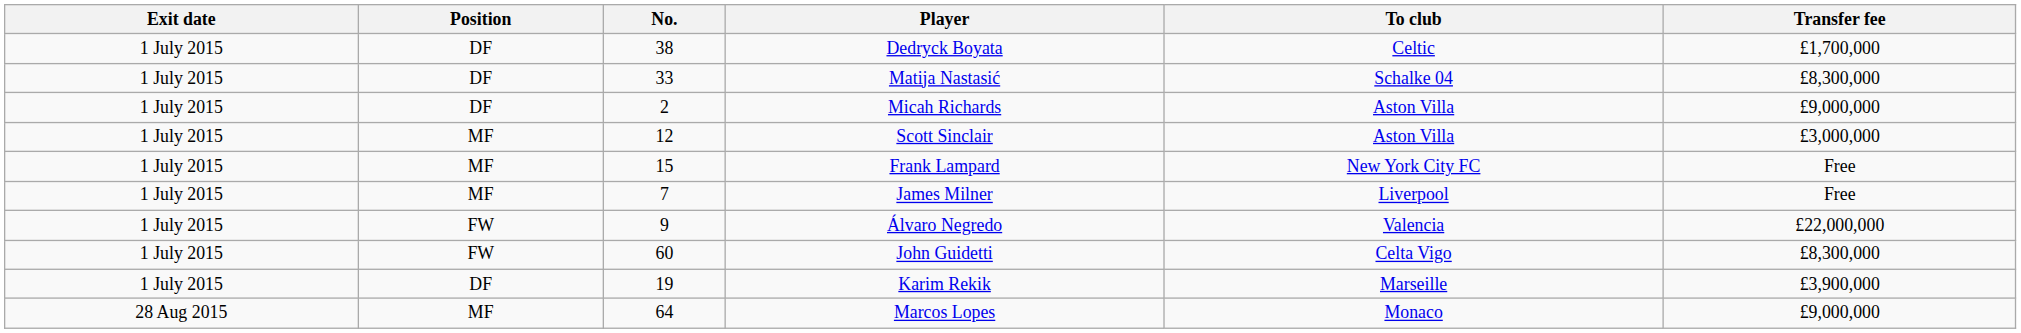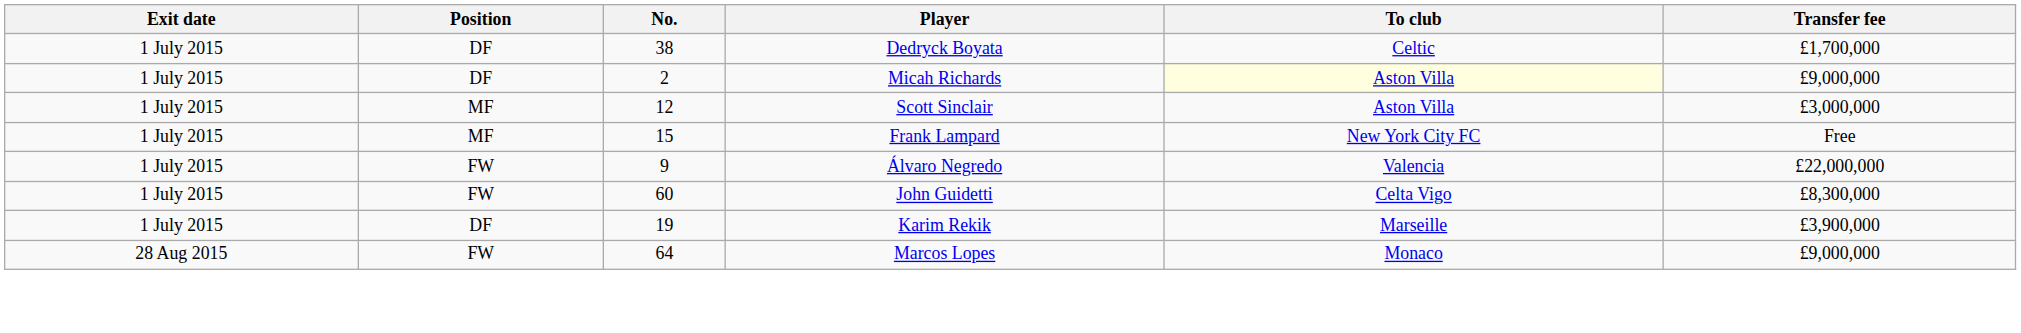- row: 1 July 2015 | DF | 33 | Matija Nastasić | Schalke 04 | £8,300,000
Micah Richards | To club: no background -> lightyellow background
- row: 1 July 2015 | MF | 7 | James Milner | Liverpool | Free
Marcos Lopes | Position: MF -> FW
